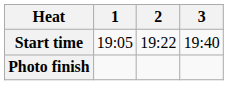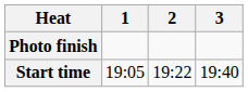rows swapped: Start time <-> Photo finish
